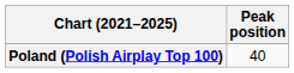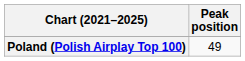Poland (Polish Airplay Top 100) | Peak position: 40 -> 49
